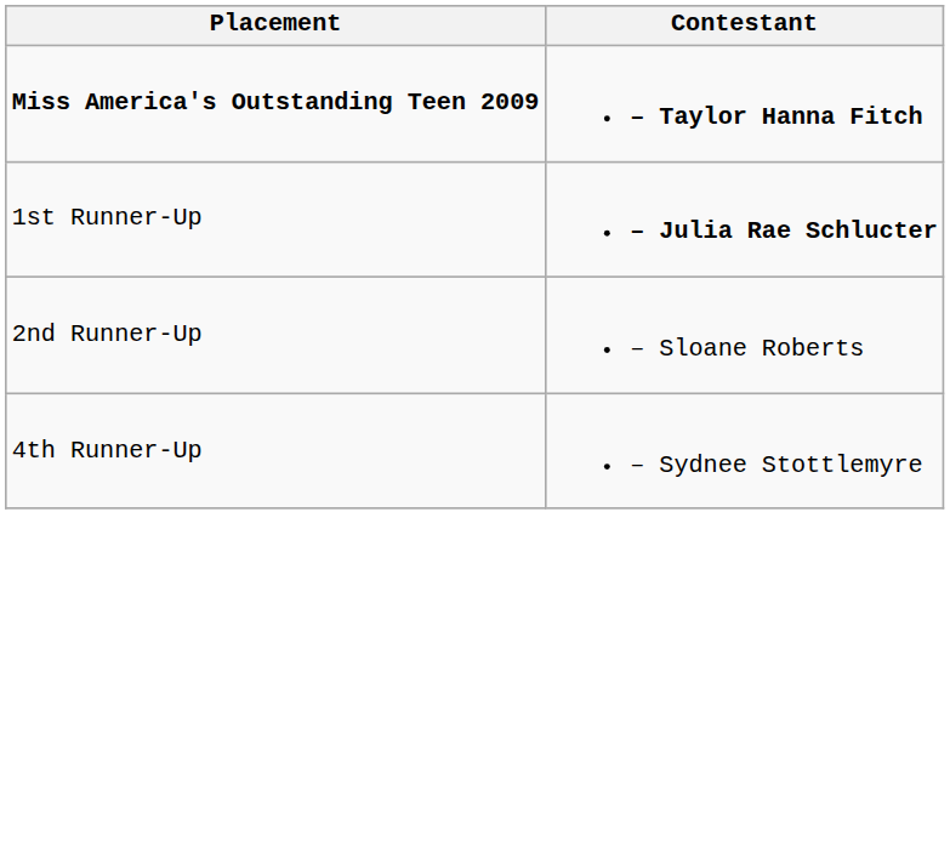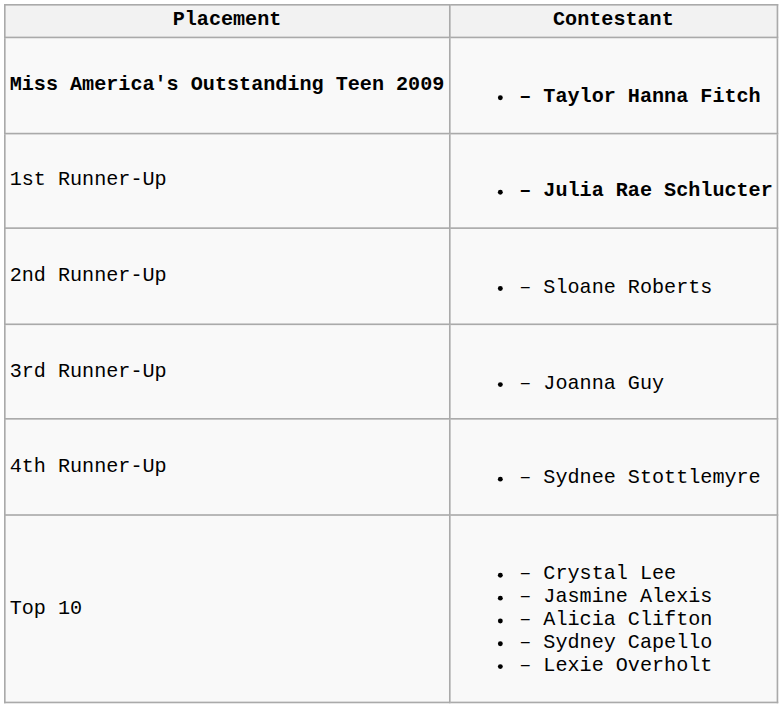+ row: 3rd Runner-Up | – Joanna Guy
+ row: Top 10 | – Crystal Lee – Jasmine Alexis – Alicia Clifton – Sydney Capello – Lexie Overholt
